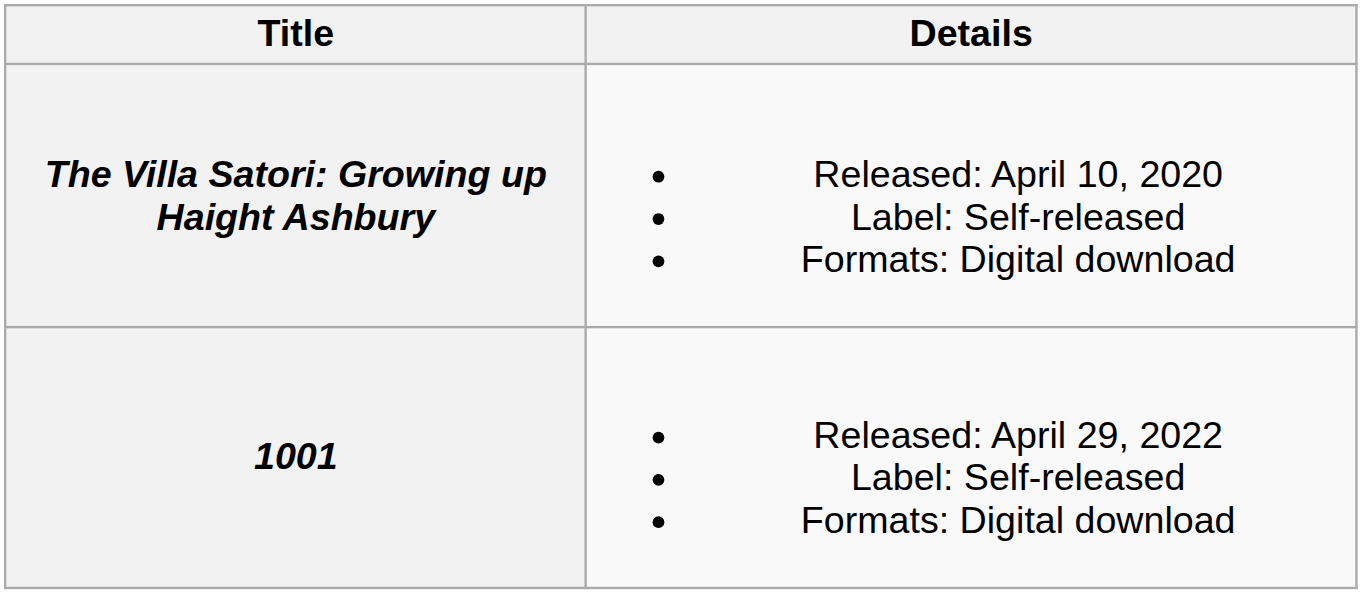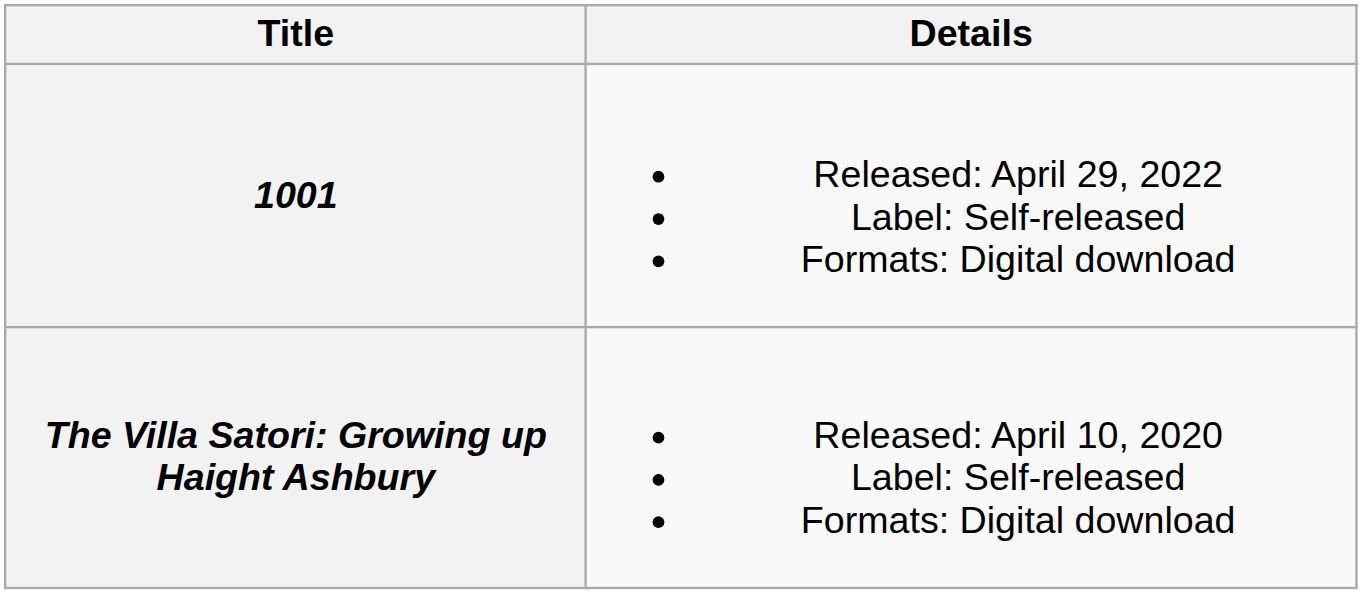rows swapped: The Villa Satori: Growing up Haight Ashbury <-> 1001
